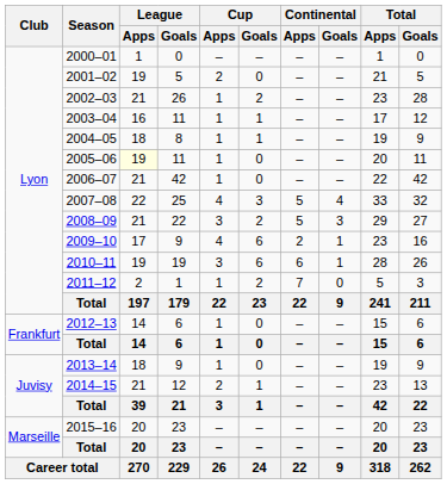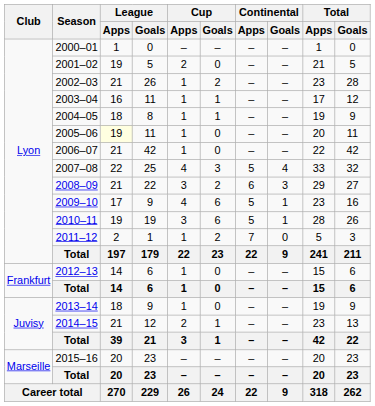2008–09 | Continental / Apps: 5 -> 6
2009–10 | Continental / Apps: 2 -> 5
2010–11 | Continental / Apps: 6 -> 5
